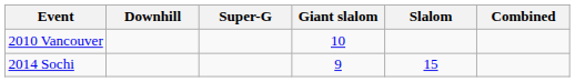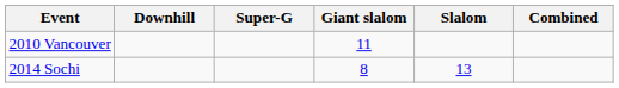2010 Vancouver | Giant slalom: 10 -> 11
2014 Sochi | Giant slalom: 9 -> 8
2014 Sochi | Slalom: 15 -> 13
